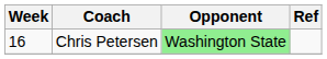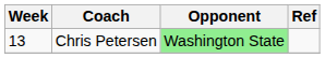Chris Petersen | Week: 16 -> 13
